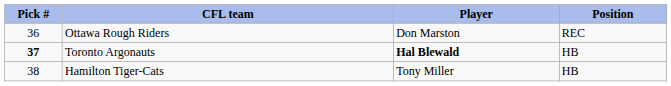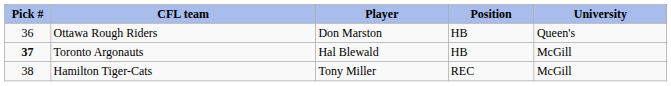+ column: University | Queen's | McGill | McGill
Ottawa Rough Riders | Position: REC -> HB
Toronto Argonauts | Player: bold -> normal
Hamilton Tiger-Cats | Position: HB -> REC
